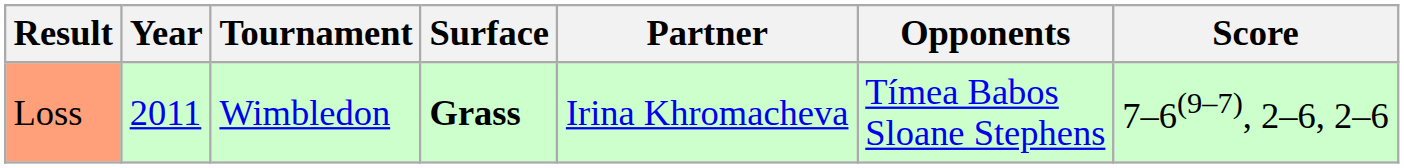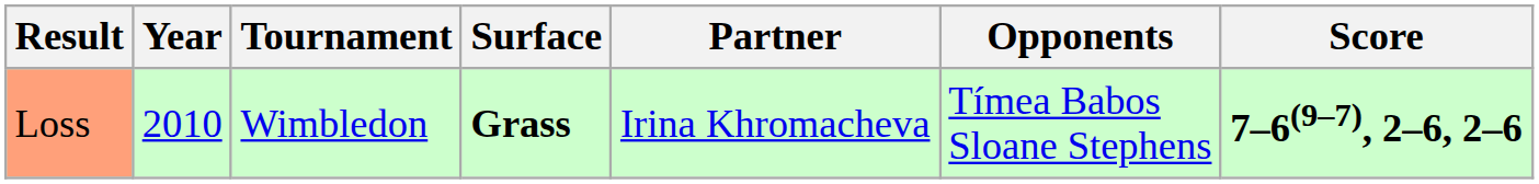Loss | Year: 2011 -> 2010
Loss | Score: normal -> bold
